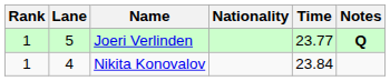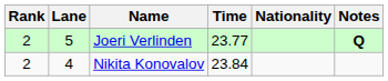columns swapped: Nationality <-> Time
Joeri Verlinden | Rank: 1 -> 2
Nikita Konovalov | Rank: 1 -> 2
